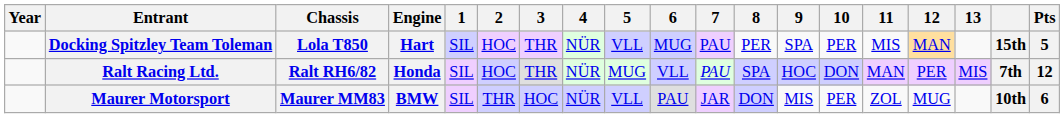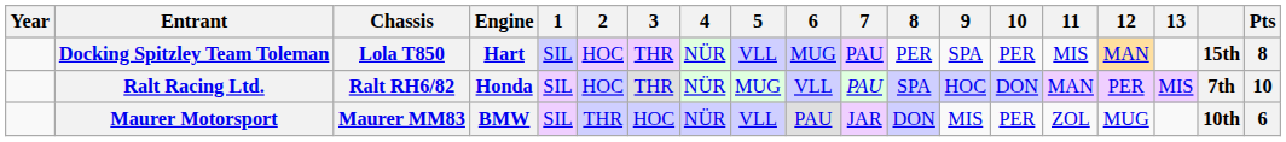Docking Spitzley Team Toleman | Pts: 5 -> 8
Ralt Racing Ltd. | Pts: 12 -> 10
